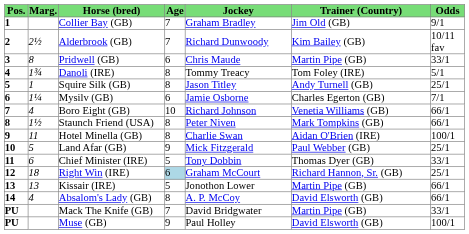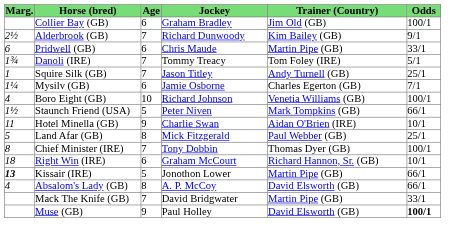- column: Pos. | 1 | 2 | 3 | 4 | 5 | 6 | 7 | 8 | 9 | 10 | 11 | 12 | 13 | 14 | PU | PU
Collier Bay (GB) | Age: 7 -> 6
Collier Bay (GB) | Odds: 9/1 -> 100/1
Alderbrook (GB) | Odds: 10/11 fav -> 9/1
Pridwell (GB) | Marg.: 8 -> 6
Danoli (IRE) | Age: 8 -> 7
Squire Silk (GB) | Age: 8 -> 7
Boro Eight (GB) | Odds: 66/1 -> 100/1
Staunch Friend (USA) | Age: 8 -> 5
Hotel Minella (GB) | Age: 8 -> 9
Hotel Minella (GB) | Odds: 100/1 -> 10/1
Land Afar (GB) | Age: 9 -> 8
Chief Minister (IRE) | Marg.: 6 -> 8
Chief Minister (IRE) | Age: 5 -> 7
Chief Minister (IRE) | Odds: 33/1 -> 100/1
Right Win (IRE) | Age: lightblue background -> no background
Right Win (IRE) | Odds: 25/1 -> 10/1
Kissair (IRE) | Marg.: normal -> bold
Muse (GB) | Odds: normal -> bold
